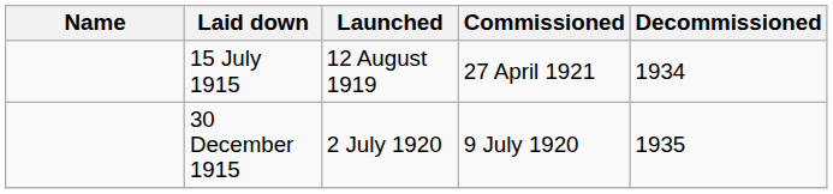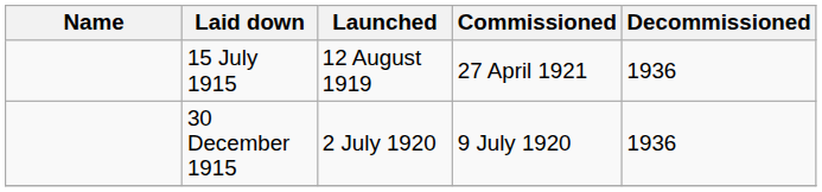15 July 1915 | Decommissioned: 1934 -> 1936
30 December 1915 | Decommissioned: 1935 -> 1936
